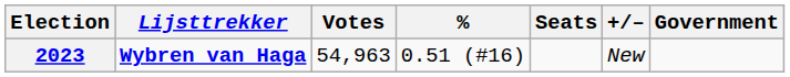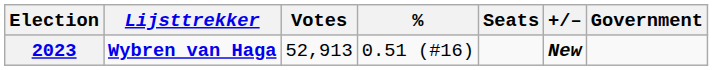2023 | Votes: 54,963 -> 52,913
2023 | +/–: normal -> bold
